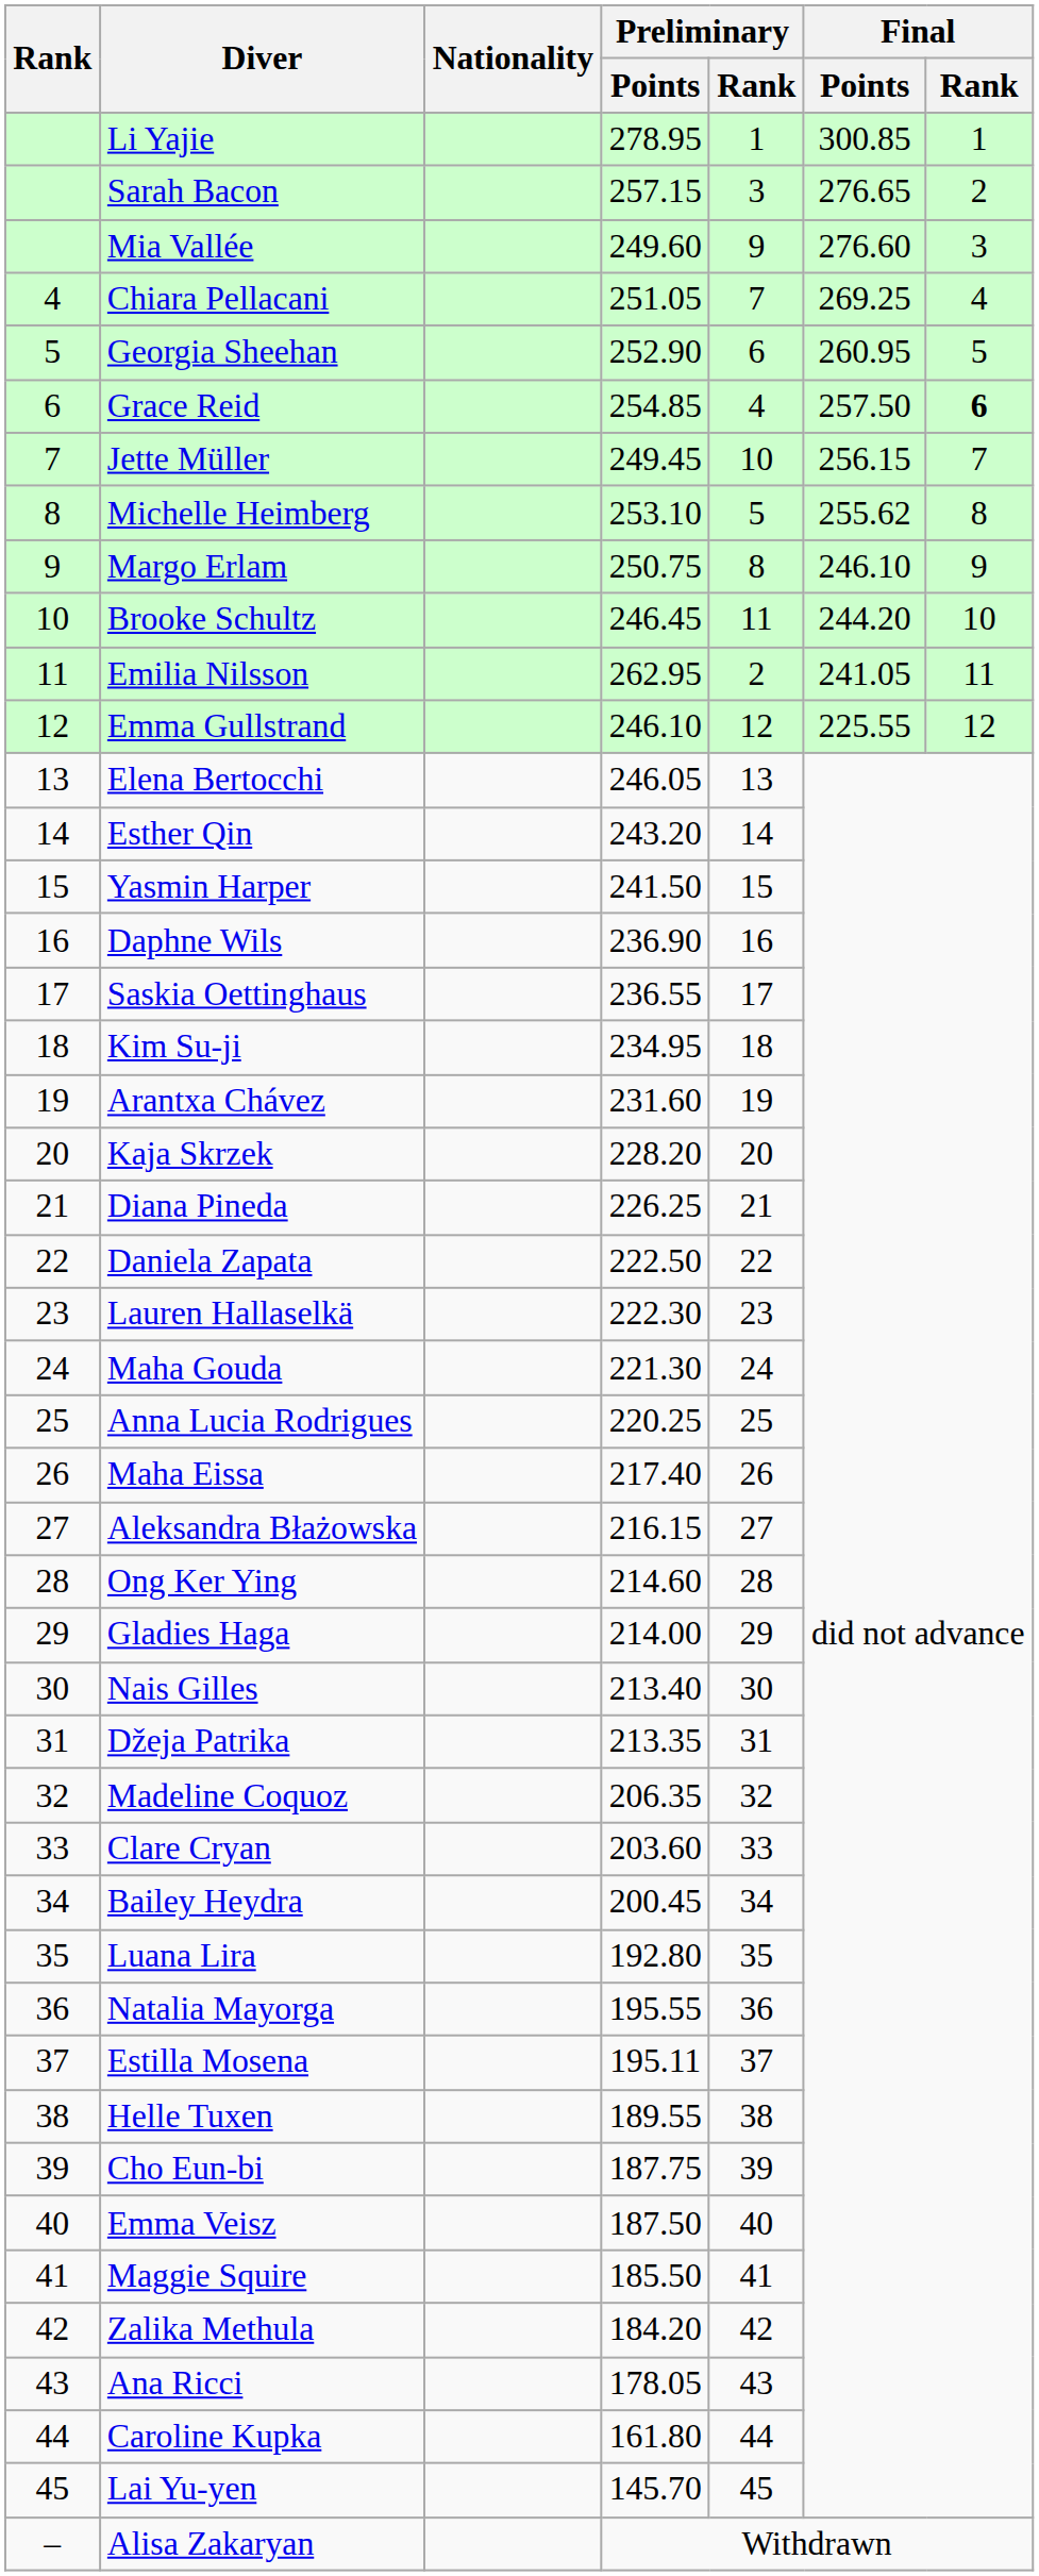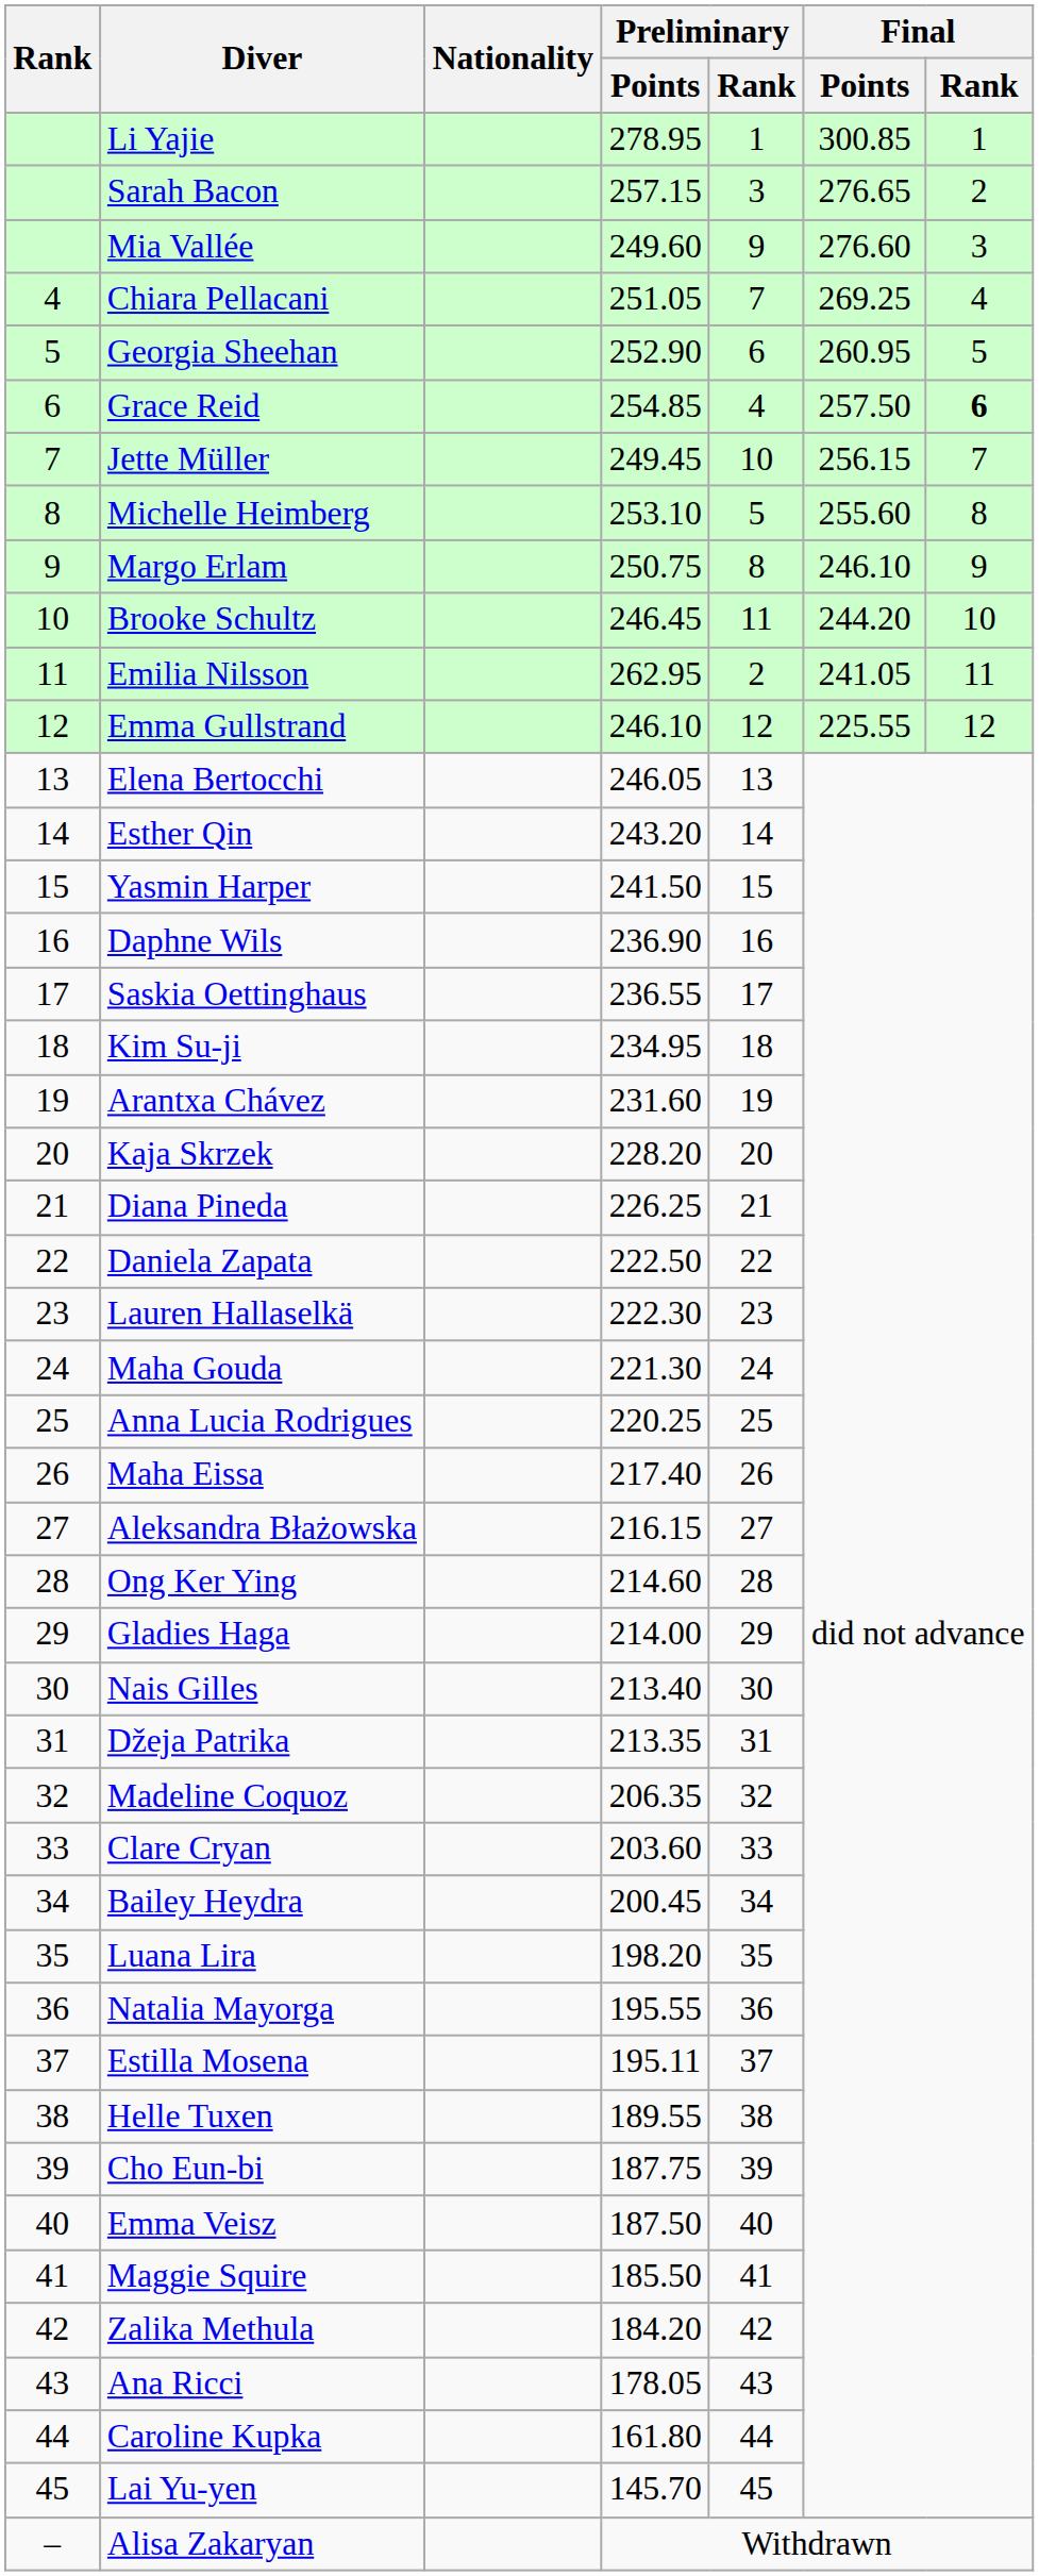Michelle Heimberg | Final / Points: 255.62 -> 255.60
Luana Lira | Preliminary / Points: 192.80 -> 198.20
